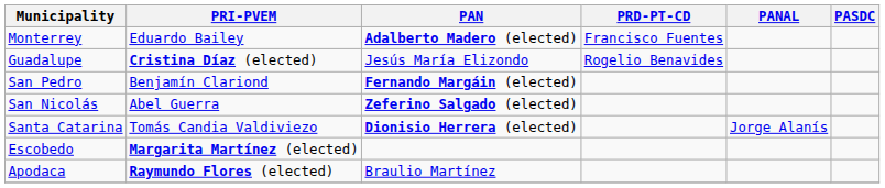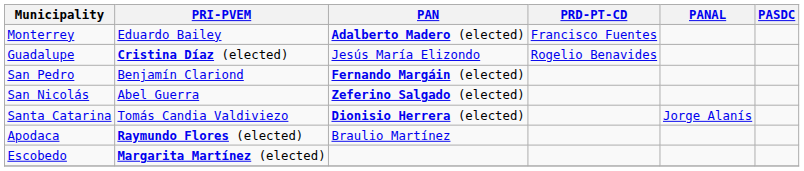rows swapped: Apodaca <-> Escobedo
